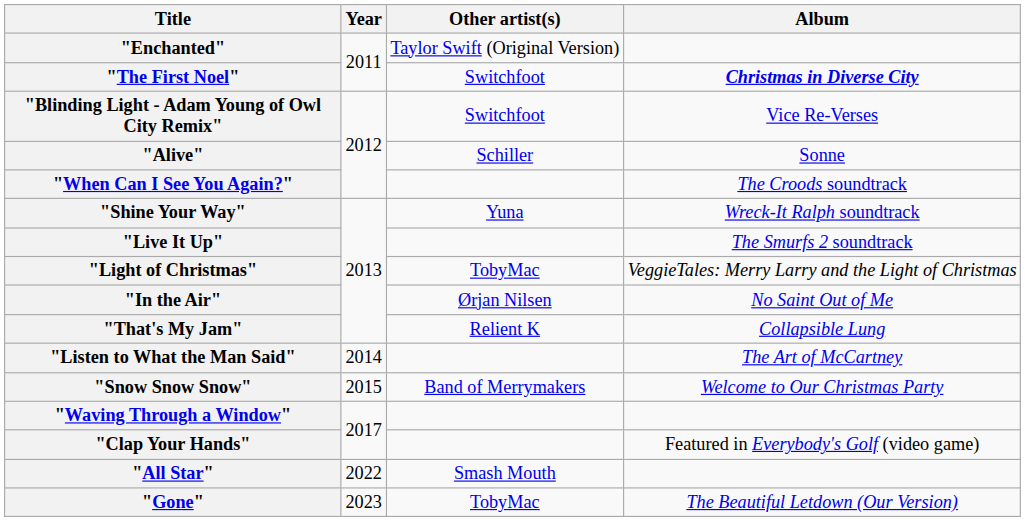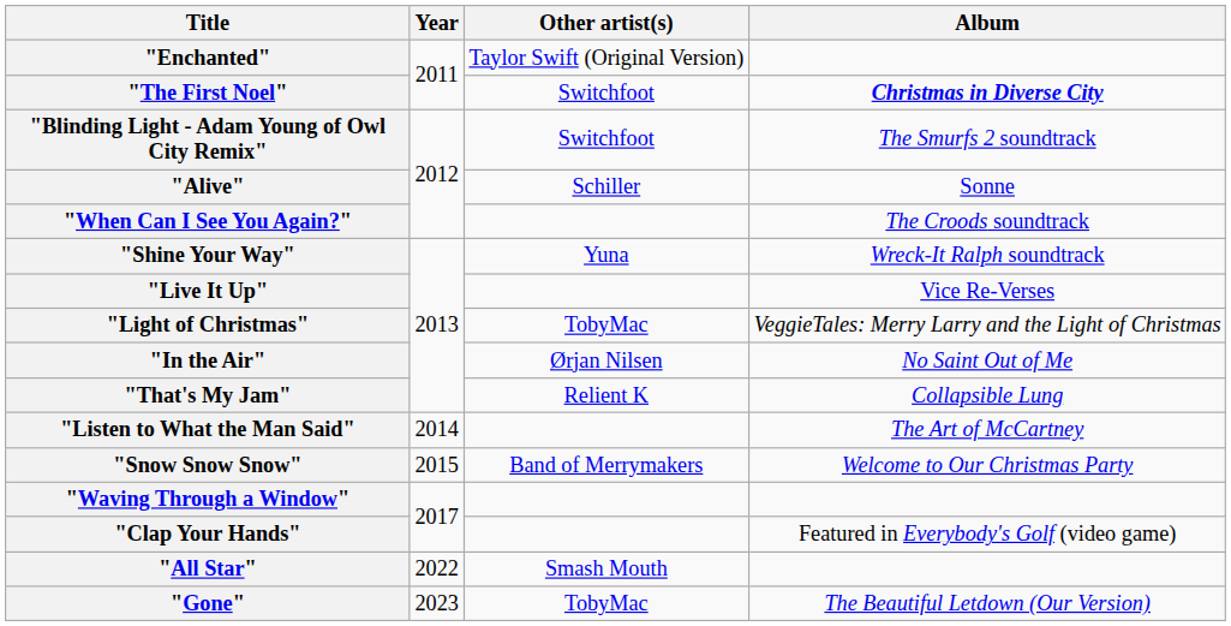"Blinding Light - Adam Young of Owl City Remix" | Album: Vice Re-Verses -> The Smurfs 2 soundtrack
"Live It Up" | Album: The Smurfs 2 soundtrack -> Vice Re-Verses
